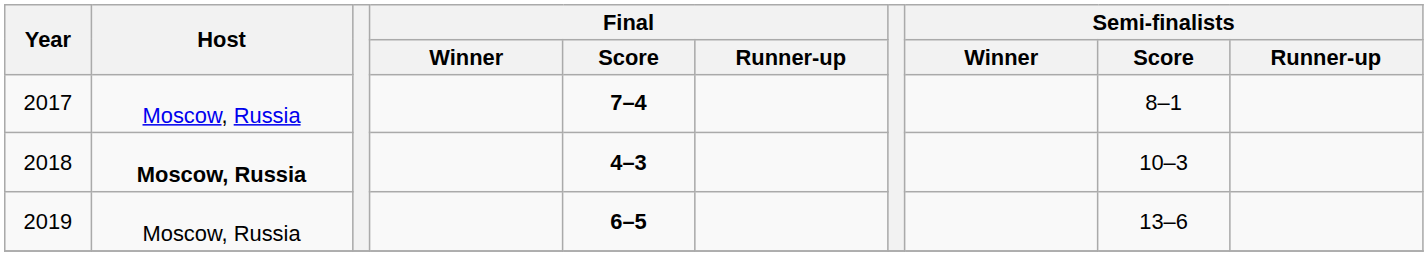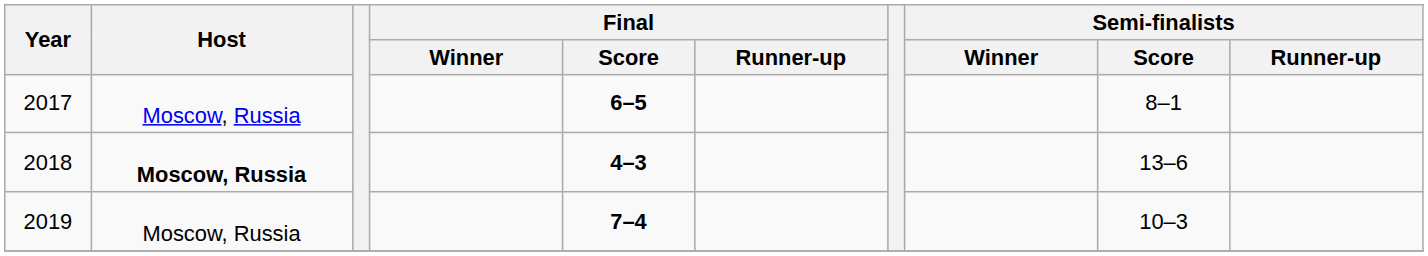2017 | Final / Score: 7–4 -> 6–5
2018 | Semi-finalists / Score: 10–3 -> 13–6
2019 | Final / Score: 6–5 -> 7–4
2019 | Semi-finalists / Score: 13–6 -> 10–3
